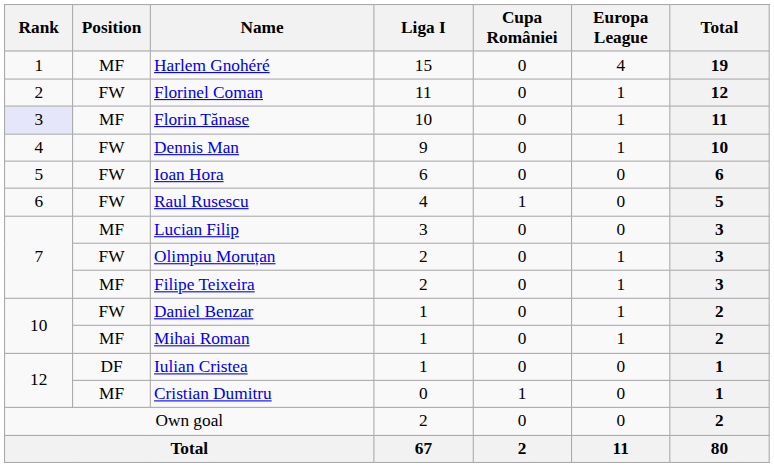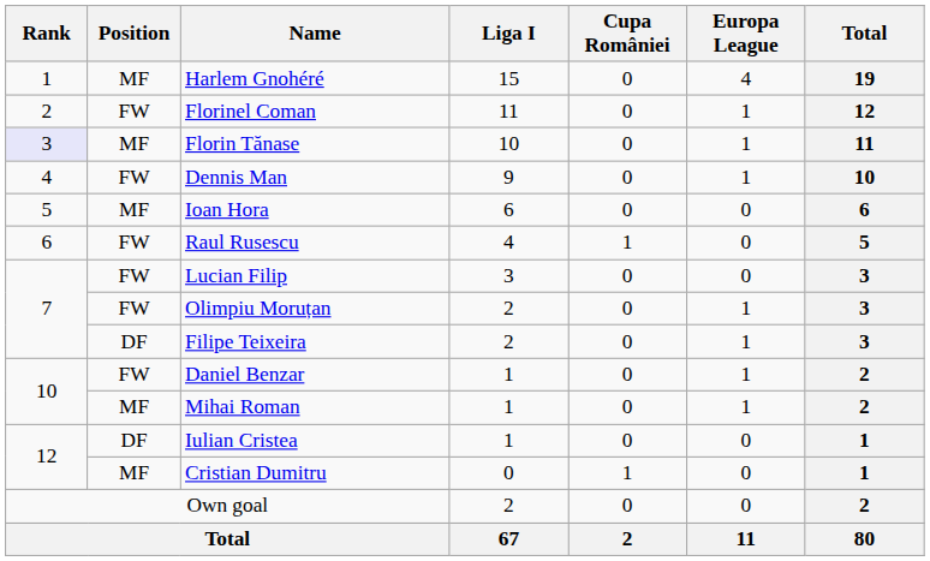Ioan Hora | Position: FW -> MF
Lucian Filip | Position: MF -> FW
Filipe Teixeira | Position: MF -> DF
